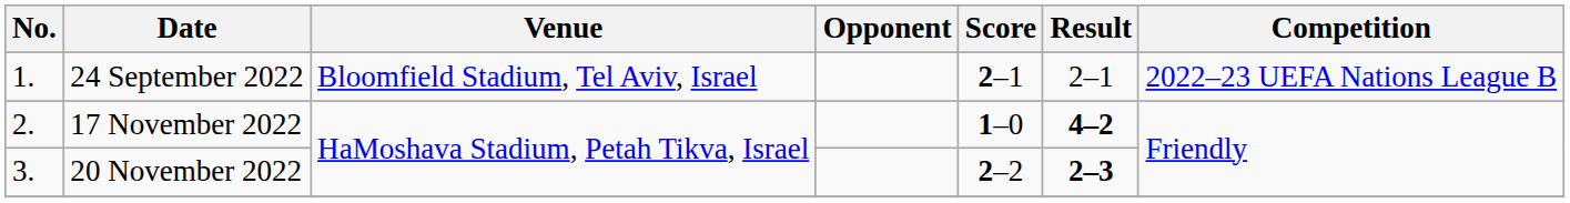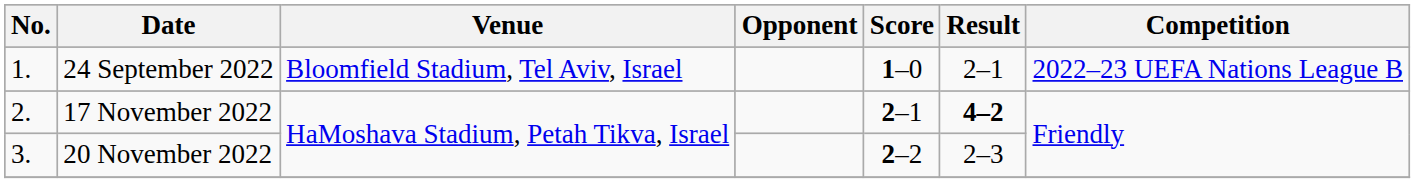24 September 2022 | Score: 2–1 -> 1–0
17 November 2022 | Score: 1–0 -> 2–1
20 November 2022 | Result: bold -> normal
